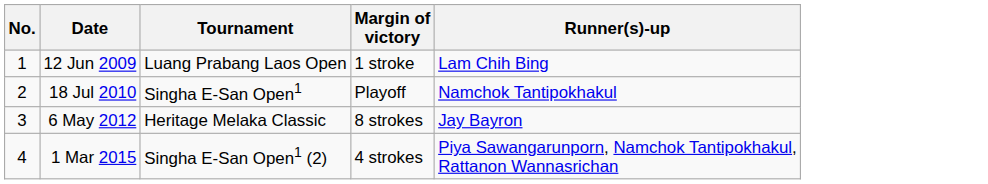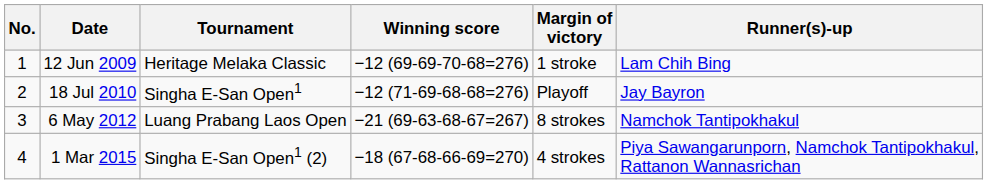+ column: Winning score | −12 (69-69-70-68=276) | −12 (71-69-68-68=276) | −21 (69-63-68-67=267) | −18 (67-68-66-69=270)
12 Jun 2009 | Tournament: Luang Prabang Laos Open -> Heritage Melaka Classic
18 Jul 2010 | Runner(s)-up: Namchok Tantipokhakul -> Jay Bayron
6 May 2012 | Tournament: Heritage Melaka Classic -> Luang Prabang Laos Open
6 May 2012 | Runner(s)-up: Jay Bayron -> Namchok Tantipokhakul
